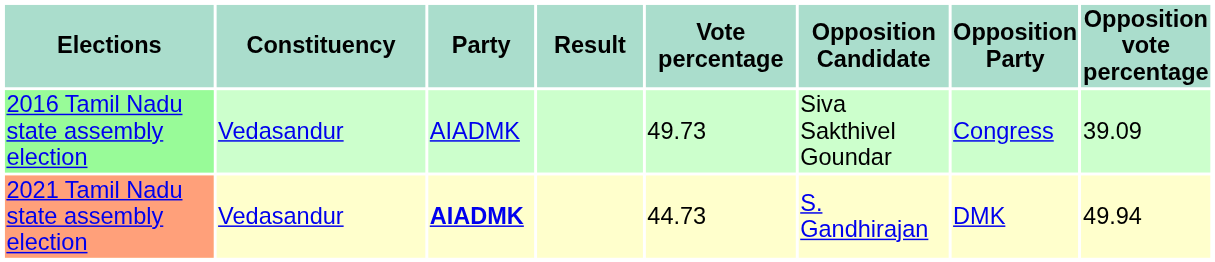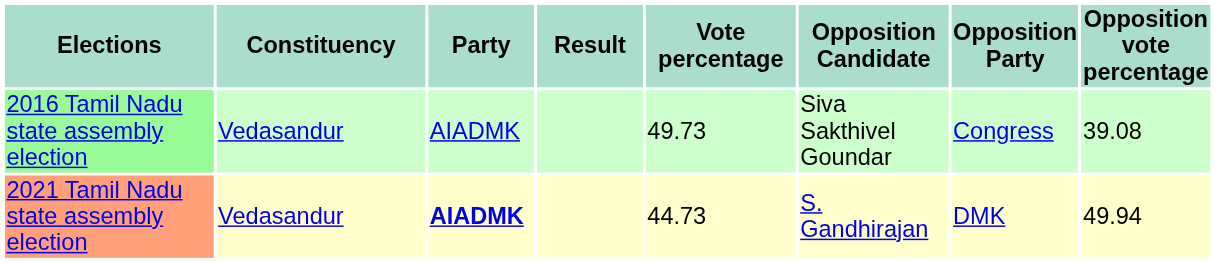2016 Tamil Nadu state assembly election | Opposition vote percentage: 39.09 -> 39.08
